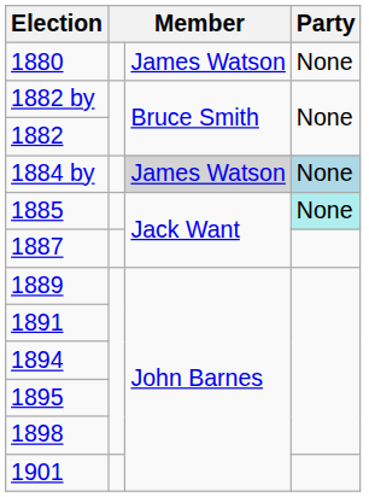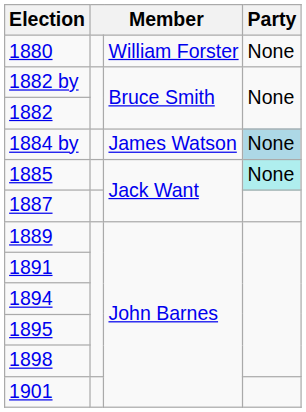1880 | column 3: James Watson -> William Forster
1884 by | column 3: lightgrey background -> no background
